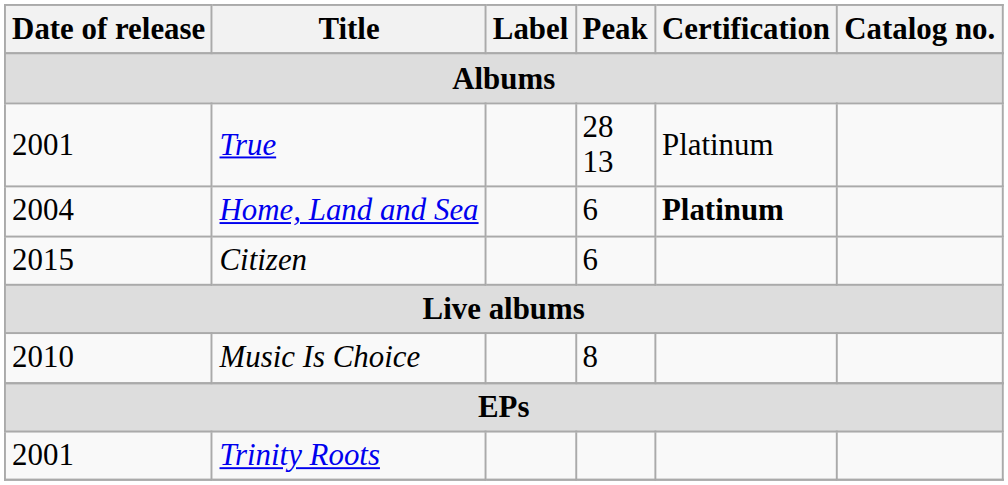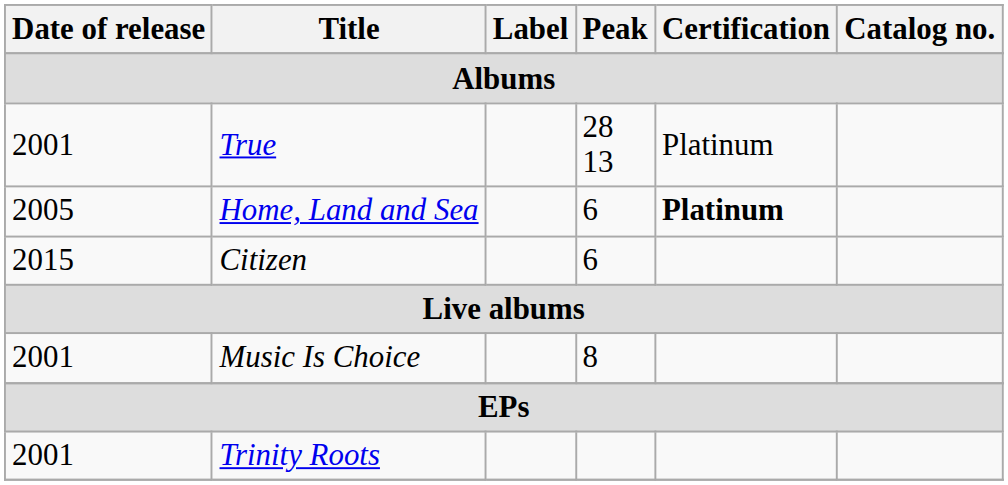Home, Land and Sea | Date of release: 2004 -> 2005
Music Is Choice | Date of release: 2010 -> 2001
